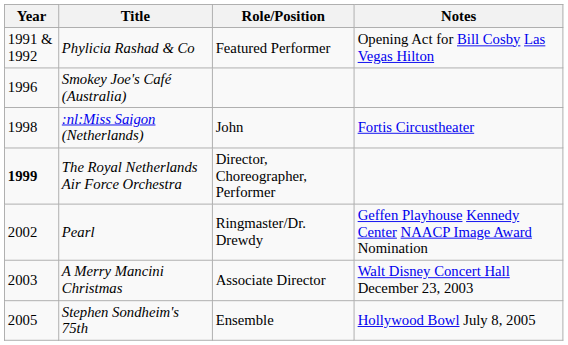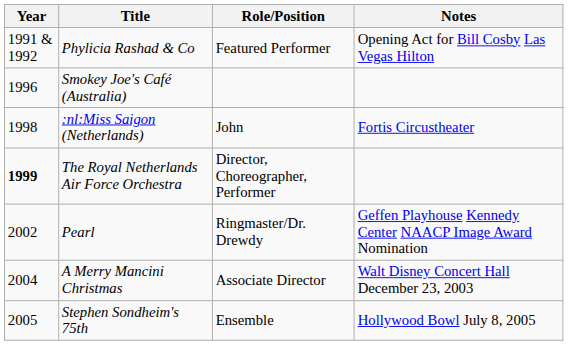A Merry Mancini Christmas | Year: 2003 -> 2004
